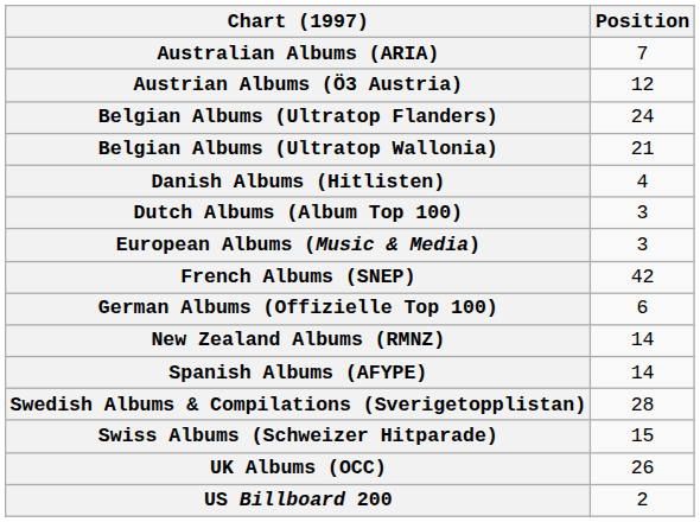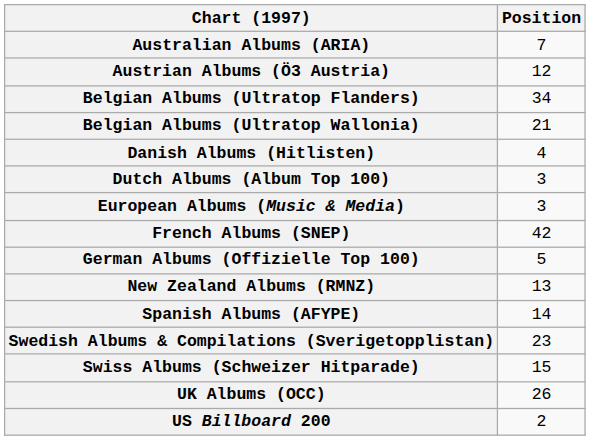Belgian Albums (Ultratop Flanders) | Position: 24 -> 34
German Albums (Offizielle Top 100) | Position: 6 -> 5
New Zealand Albums (RMNZ) | Position: 14 -> 13
Swedish Albums & Compilations (Sverigetopplistan) | Position: 28 -> 23
